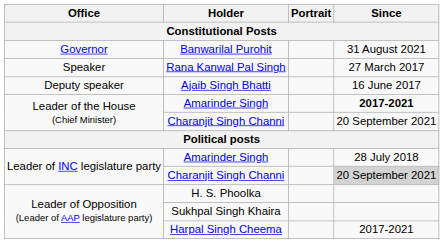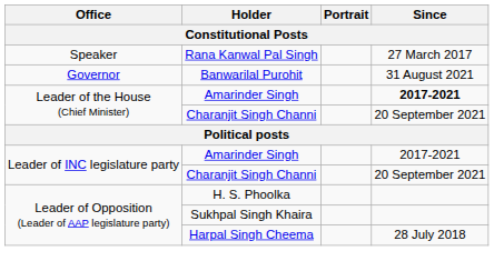rows swapped: Banwarilal Purohit <-> Rana Kanwal Pal Singh
- row: Deputy speaker | Ajaib Singh Bhatti | 16 June 2017
Leader of INC legislature party / Amarinder Singh | Since: 28 July 2018 -> 2017-2021
Leader of INC legislature party / Charanjit Singh Channi | Since: lightgrey background -> no background
Harpal Singh Cheema | Since: 2017-2021 -> 28 July 2018
